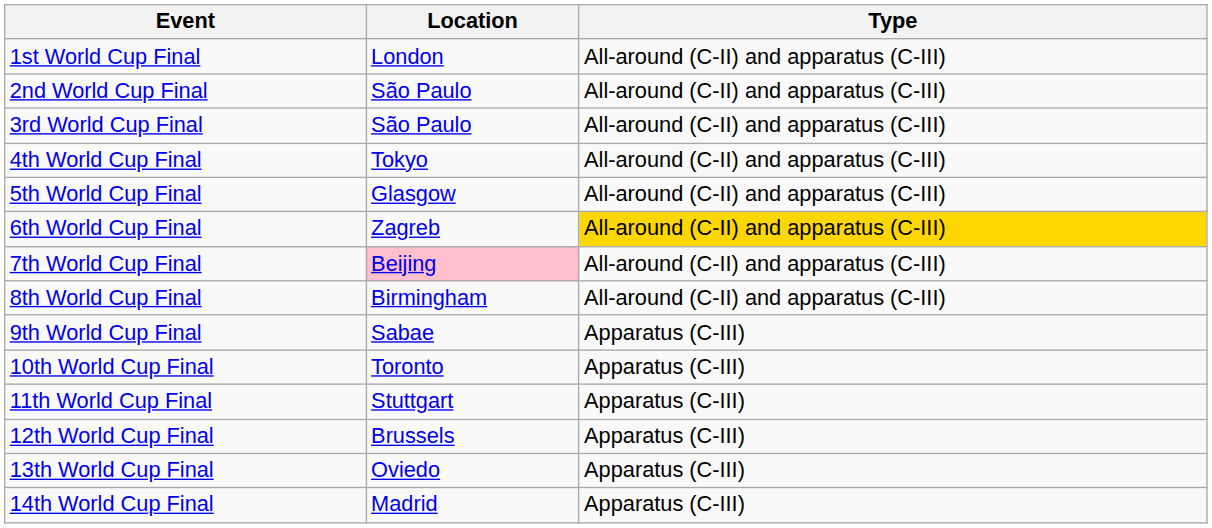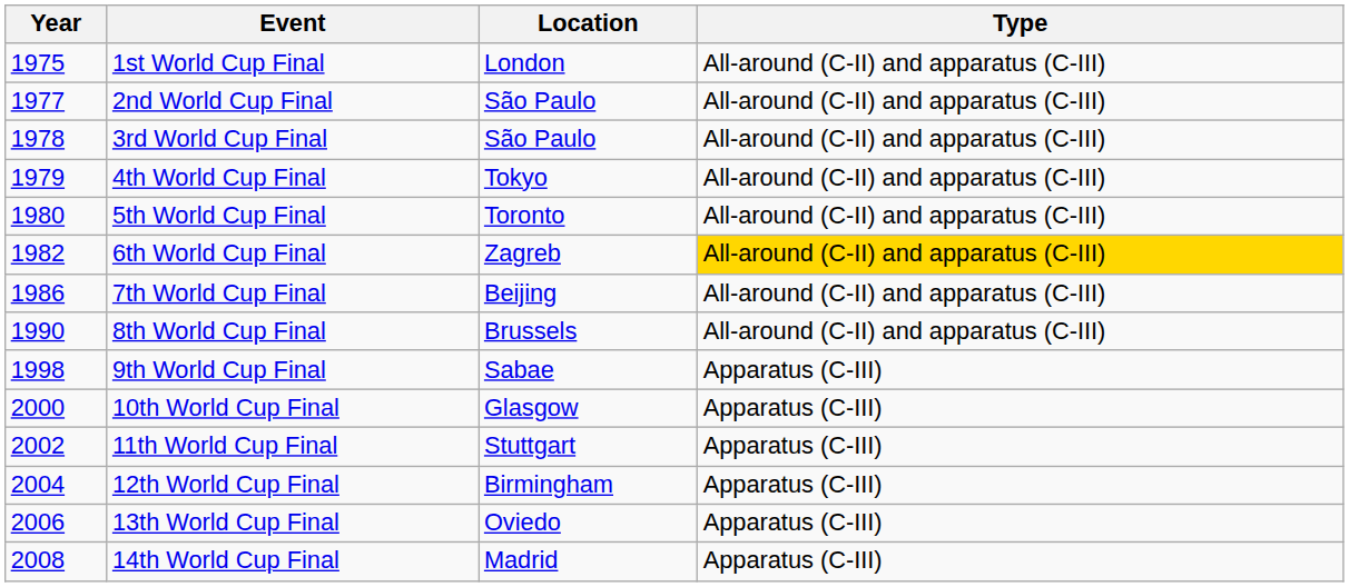+ column: Year | 1975 | 1977 | 1978 | 1979 | 1980 | 1982 | 1986 | 1990 | 1998 | 2000 | 2002 | 2004 | 2006 | 2008
5th World Cup Final | Location: Glasgow -> Toronto
7th World Cup Final | Location: pink background -> no background
8th World Cup Final | Location: Birmingham -> Brussels
10th World Cup Final | Location: Toronto -> Glasgow
12th World Cup Final | Location: Brussels -> Birmingham
